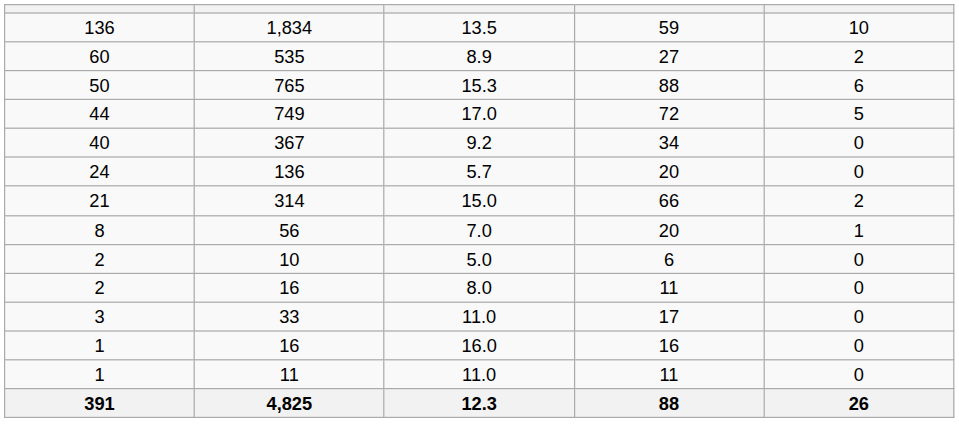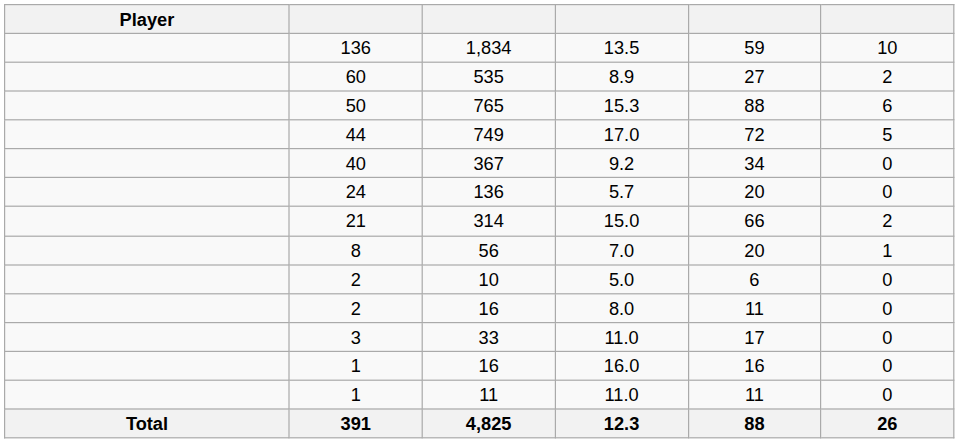+ column: Player | Total
